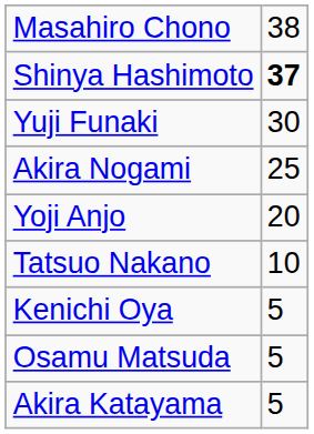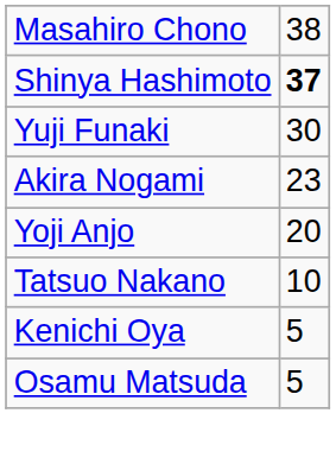Akira Nogami | column 2: 25 -> 23
- row: Akira Katayama | 5
